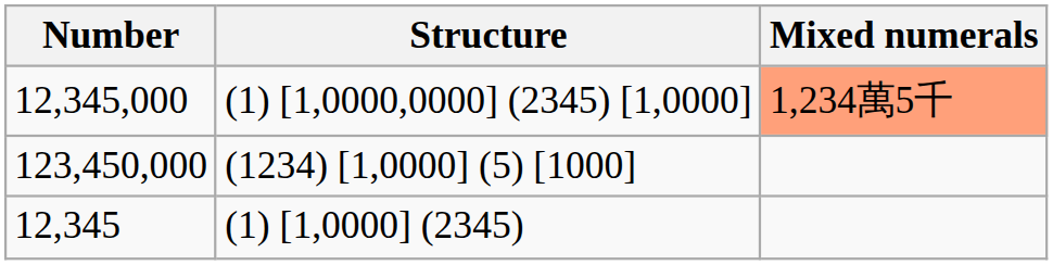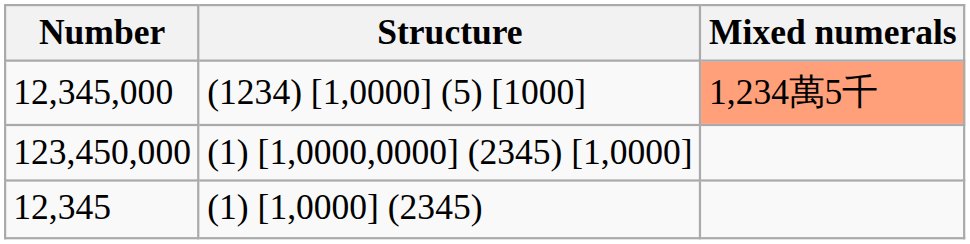12,345,000 | Structure: (1) [1,0000,0000] (2345) [1,0000] -> (1234) [1,0000] (5) [1000]
123,450,000 | Structure: (1234) [1,0000] (5) [1000] -> (1) [1,0000,0000] (2345) [1,0000]
